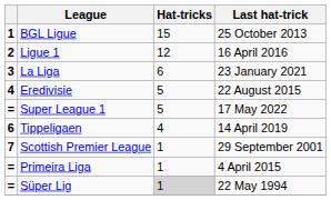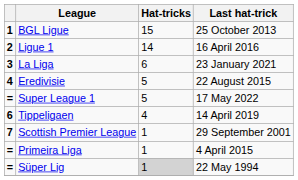Ligue 1 | Hat-tricks: 12 -> 14
